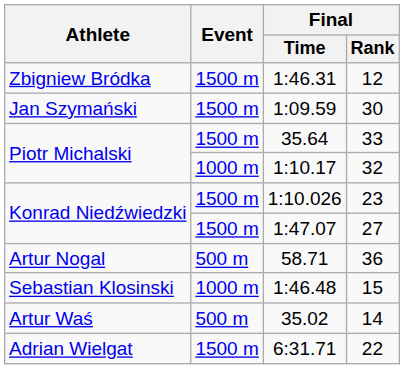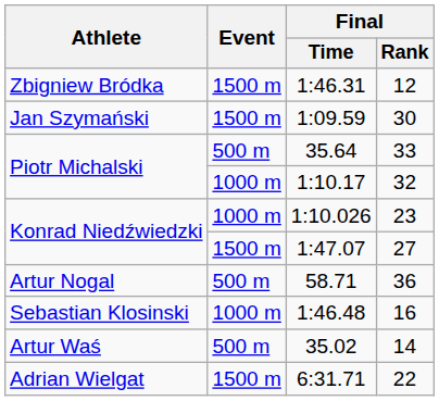35.64 | Event: 1500 m -> 500 m
1:10.026 | Event: 1500 m -> 1000 m
1:46.48 | Final / Rank: 15 -> 16
